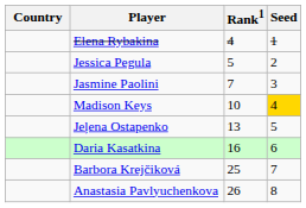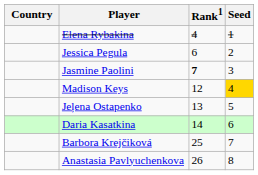Jessica Pegula | Rank1: 5 -> 6
Jasmine Paolini | Rank1: normal -> bold
Madison Keys | Rank1: 10 -> 12
Daria Kasatkina | Rank1: 16 -> 14
